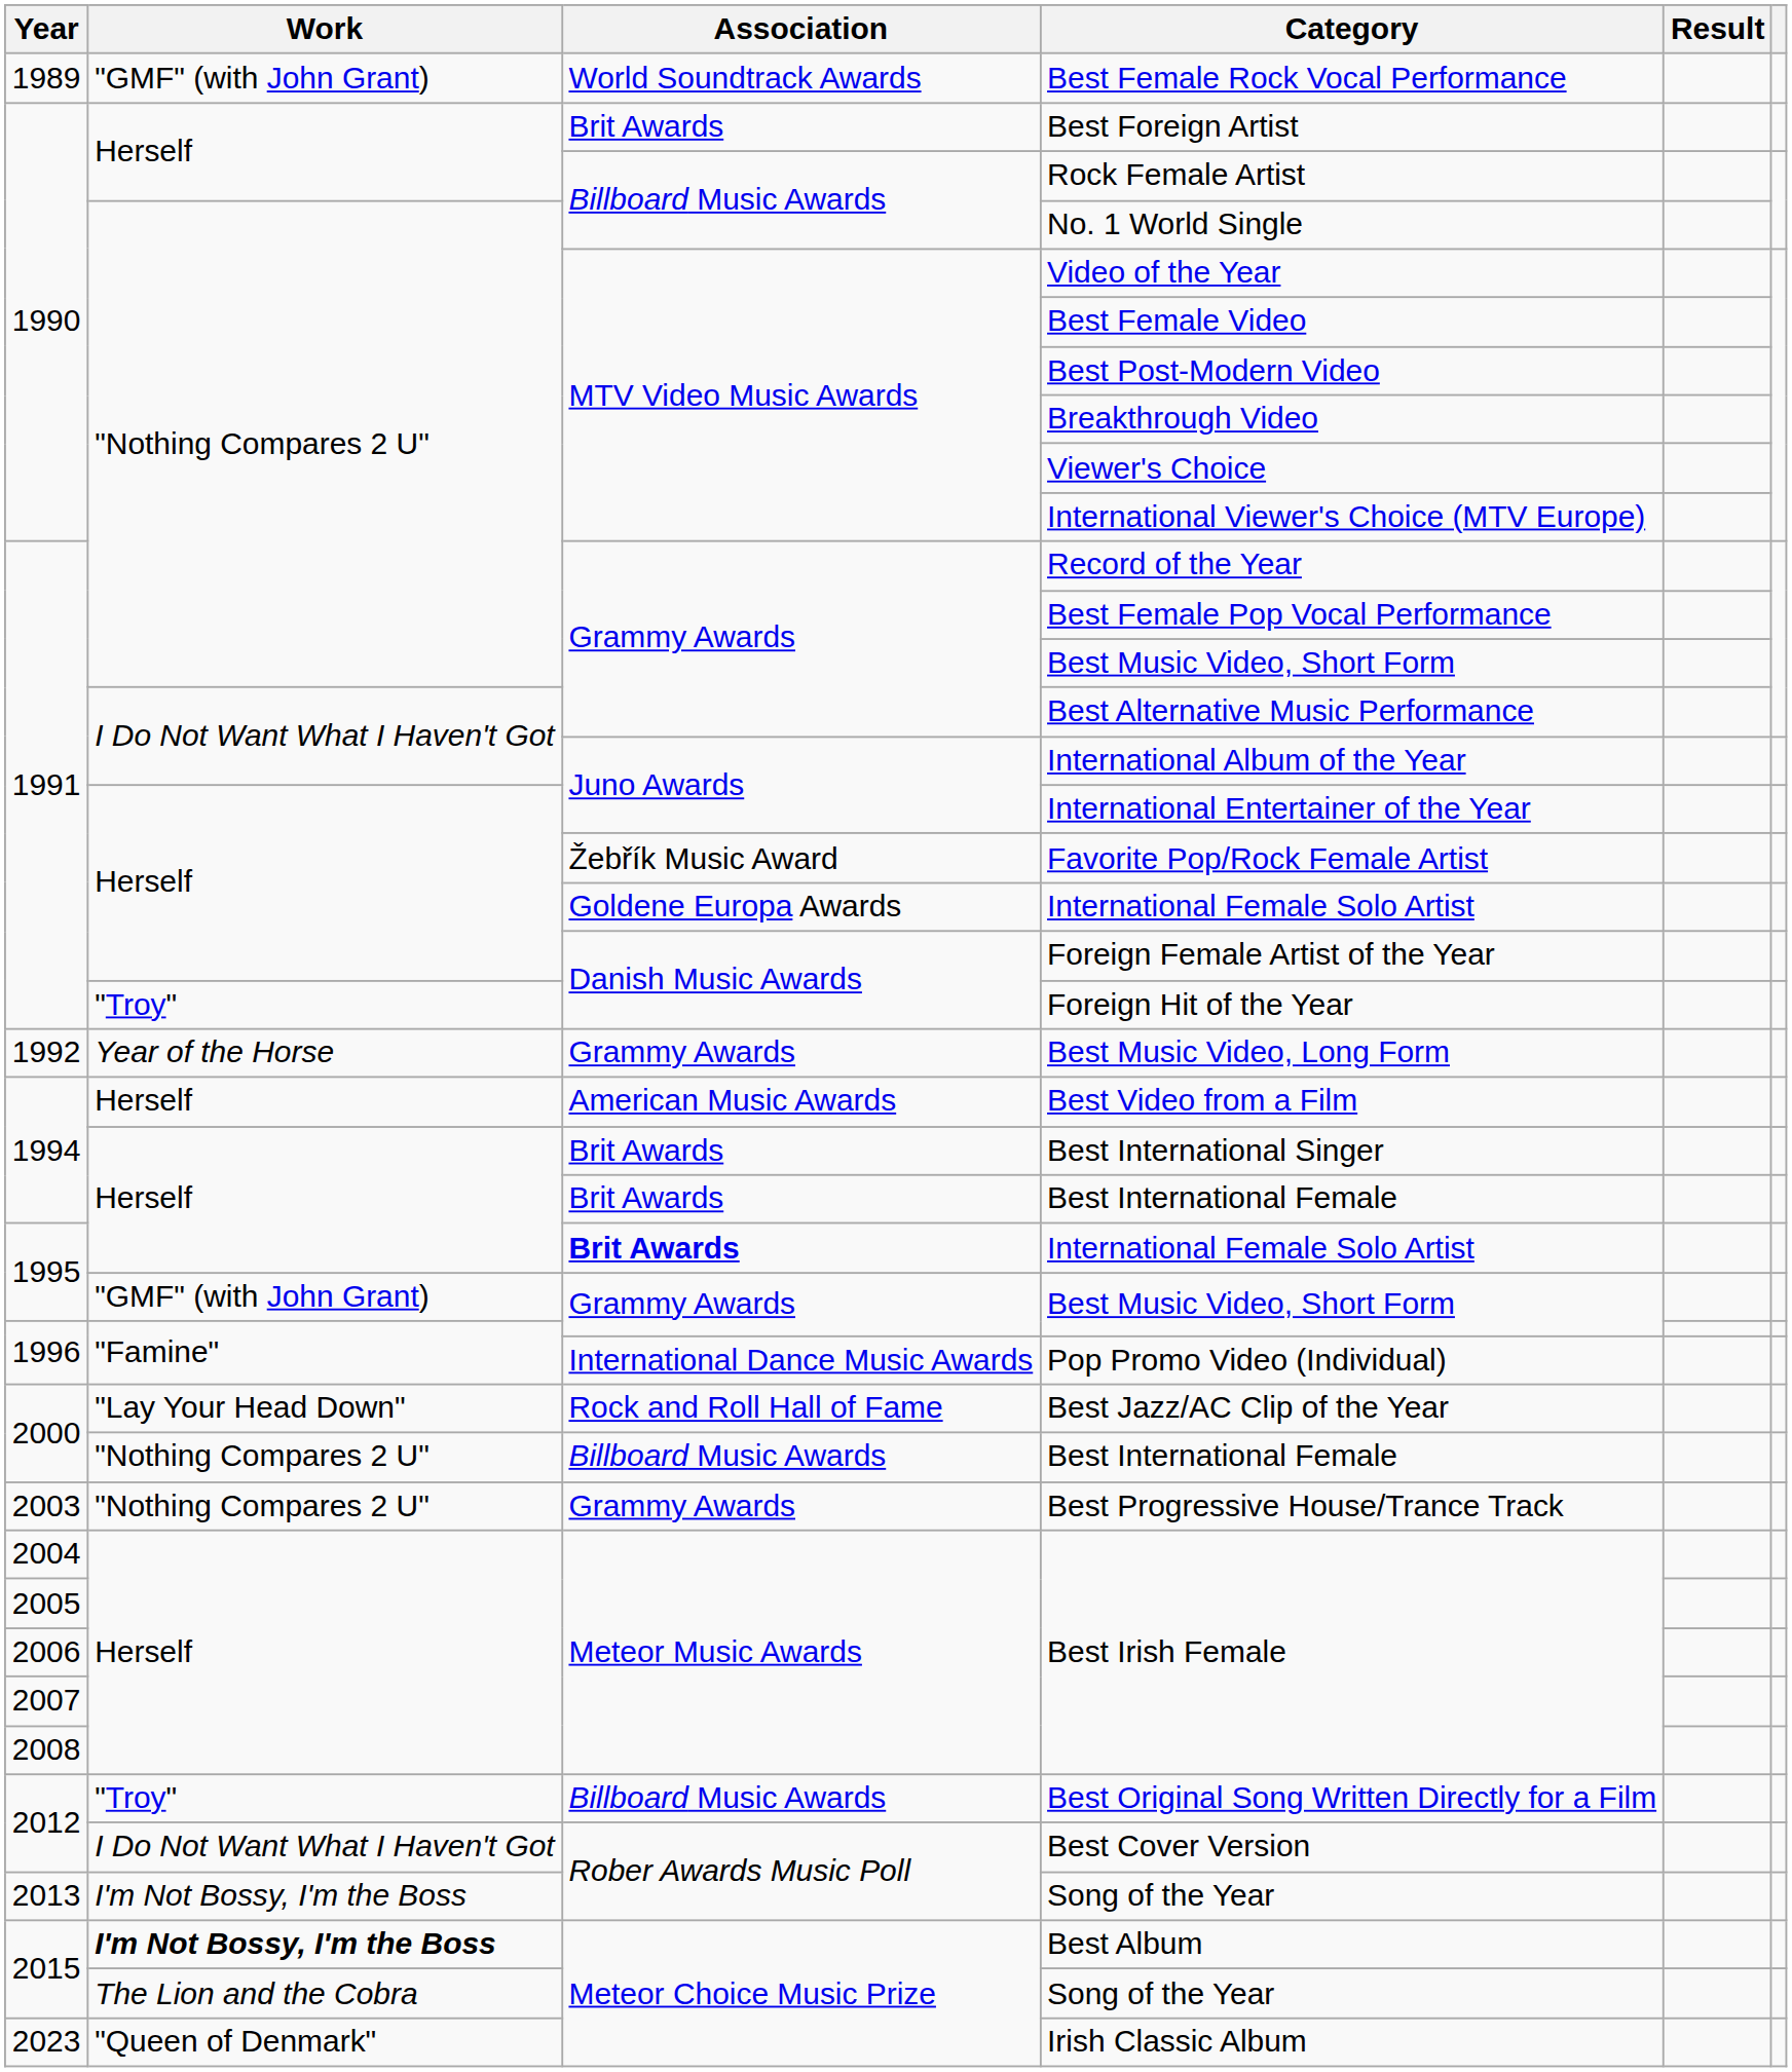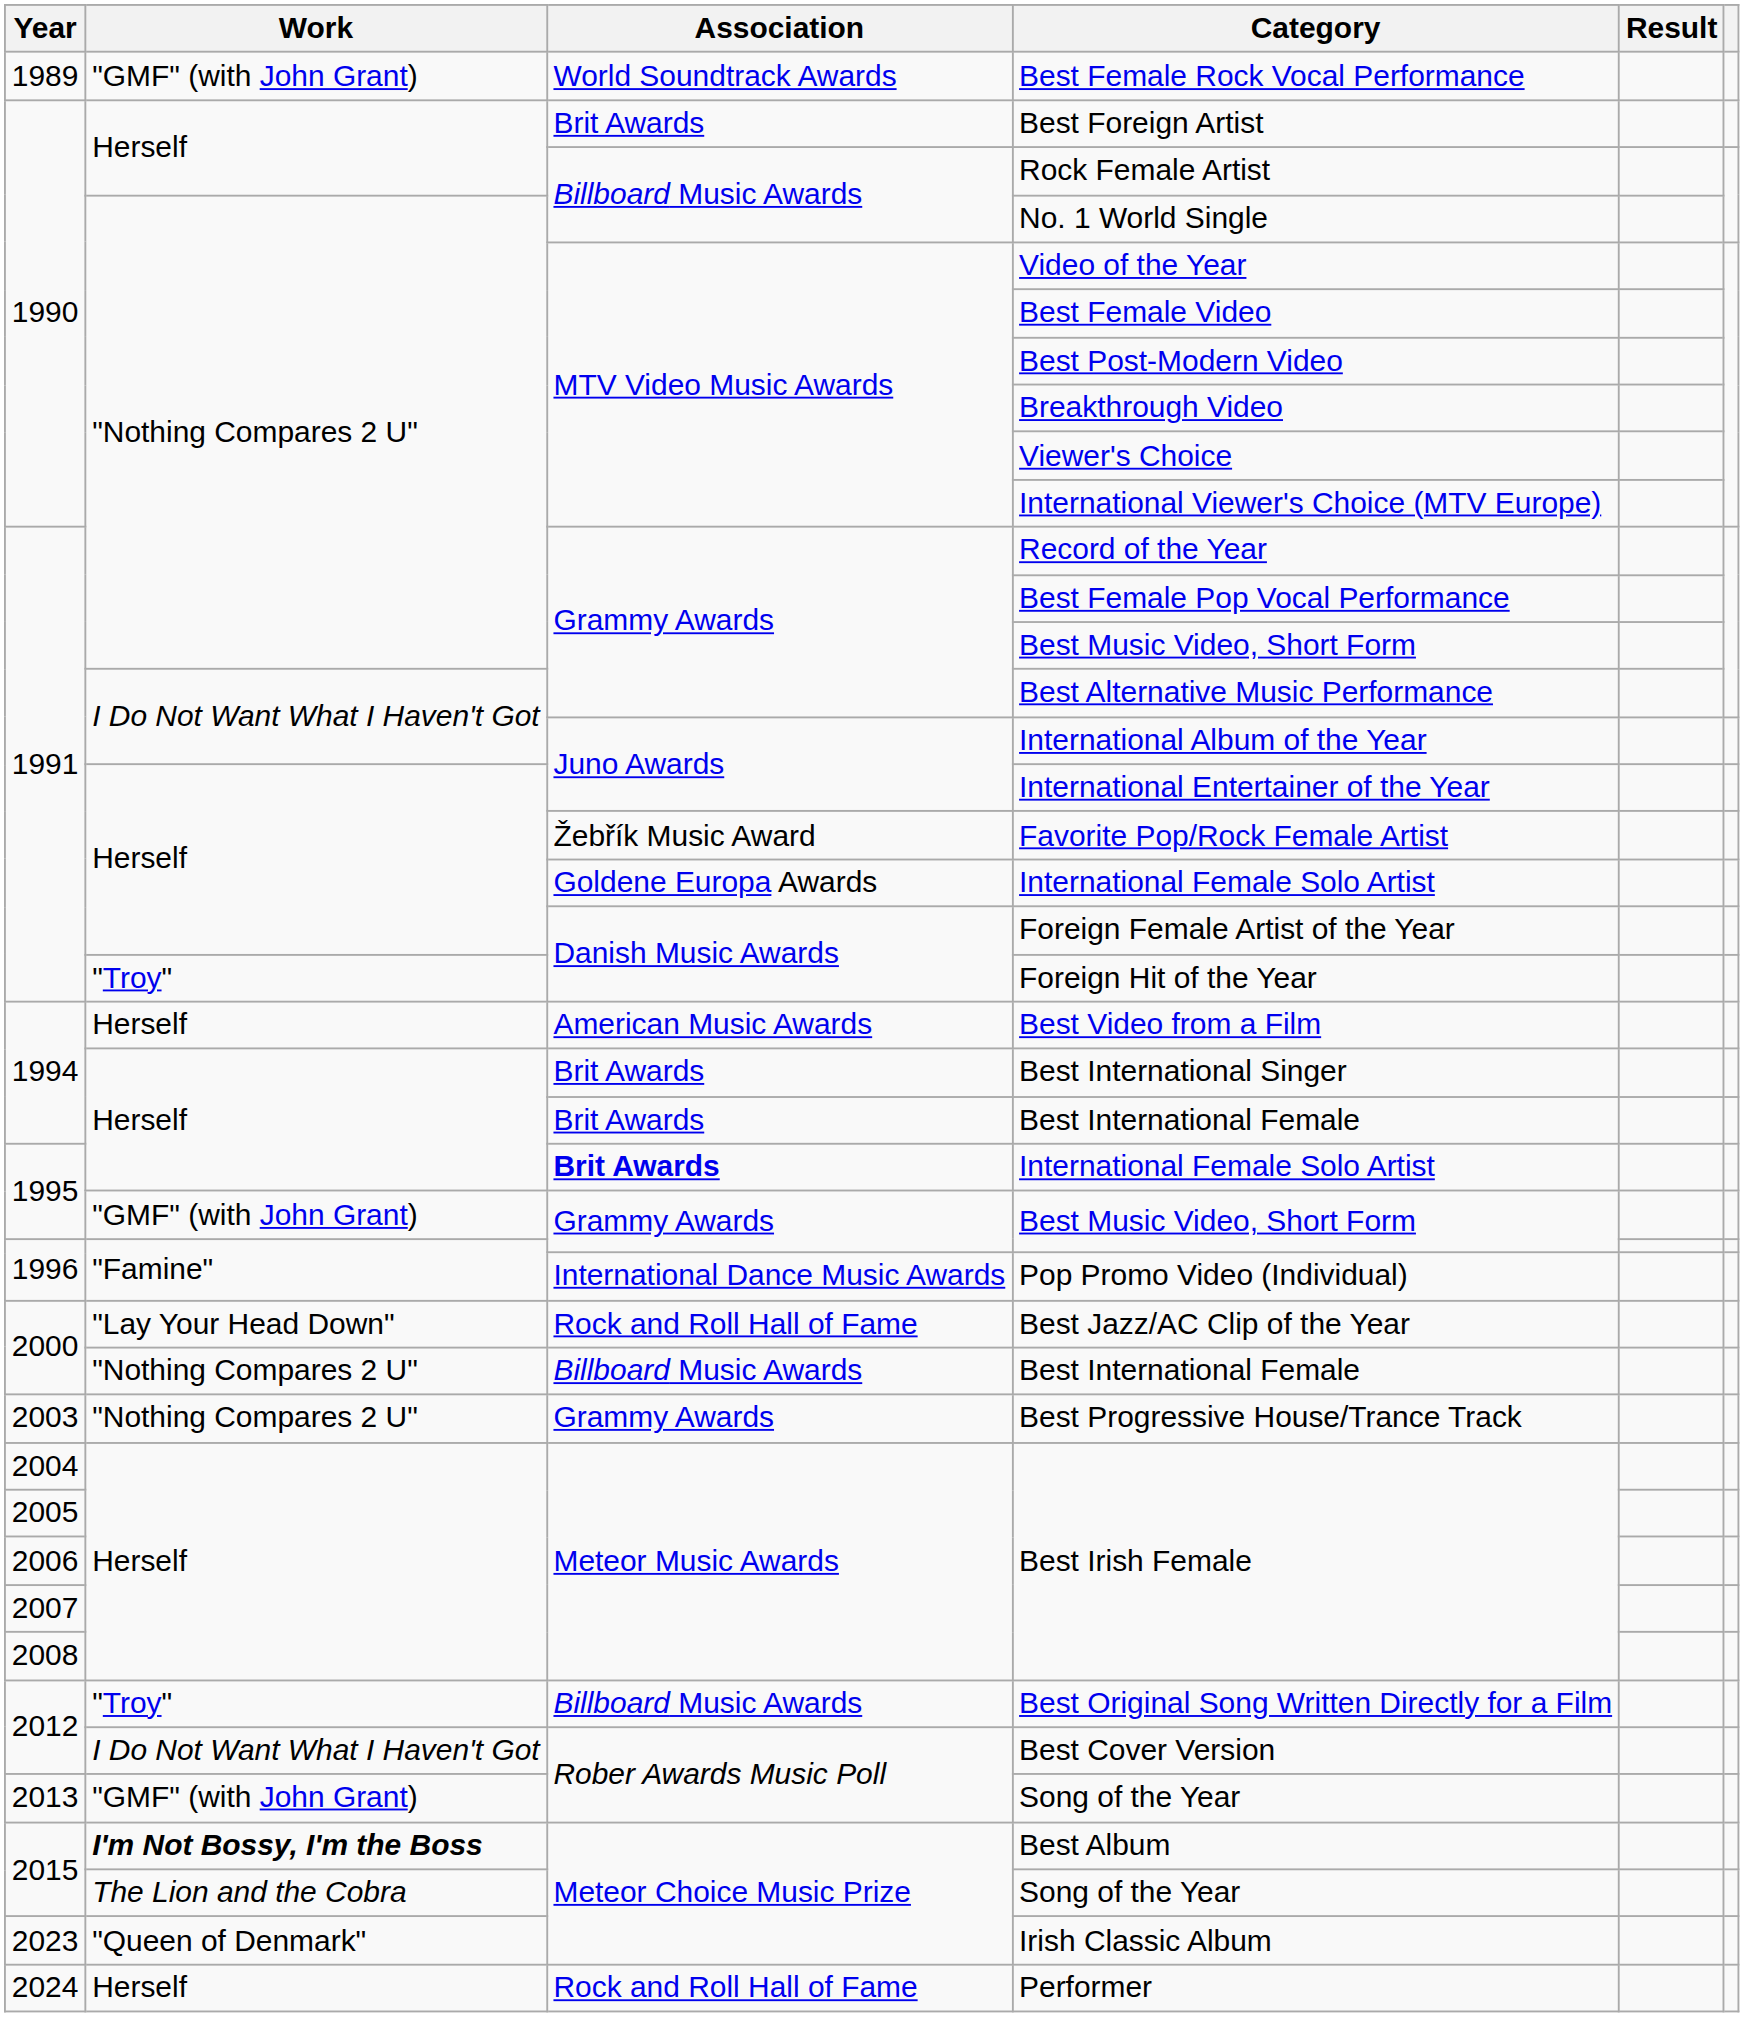- row: 1992 | Year of the Horse | Grammy Awards | Best Music Video, Long Form
2013 / Song of the Year | Work: I'm Not Bossy, I'm the Boss -> "GMF" (with John Grant)
+ row: 2024 | Herself | Rock and Roll Hall of Fame | Performer
